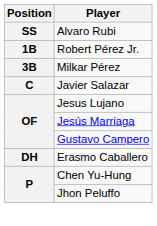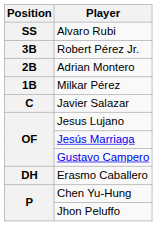Robert Pérez Jr. | Position: 1B -> 3B
+ row: 2B | Adrian Montero
Milkar Pérez | Position: 3B -> 1B
